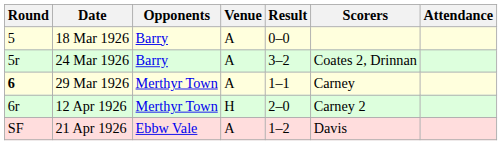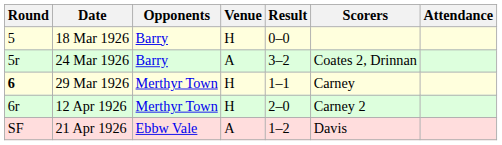18 Mar 1926 | Venue: A -> H
29 Mar 1926 | Venue: A -> H
